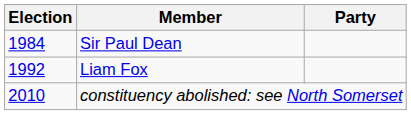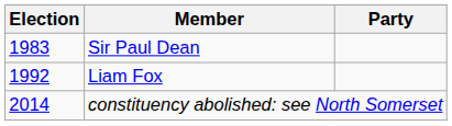Sir Paul Dean | Election: 1984 -> 1983
constituency abolished: see North Somerset | Election: 2010 -> 2014
